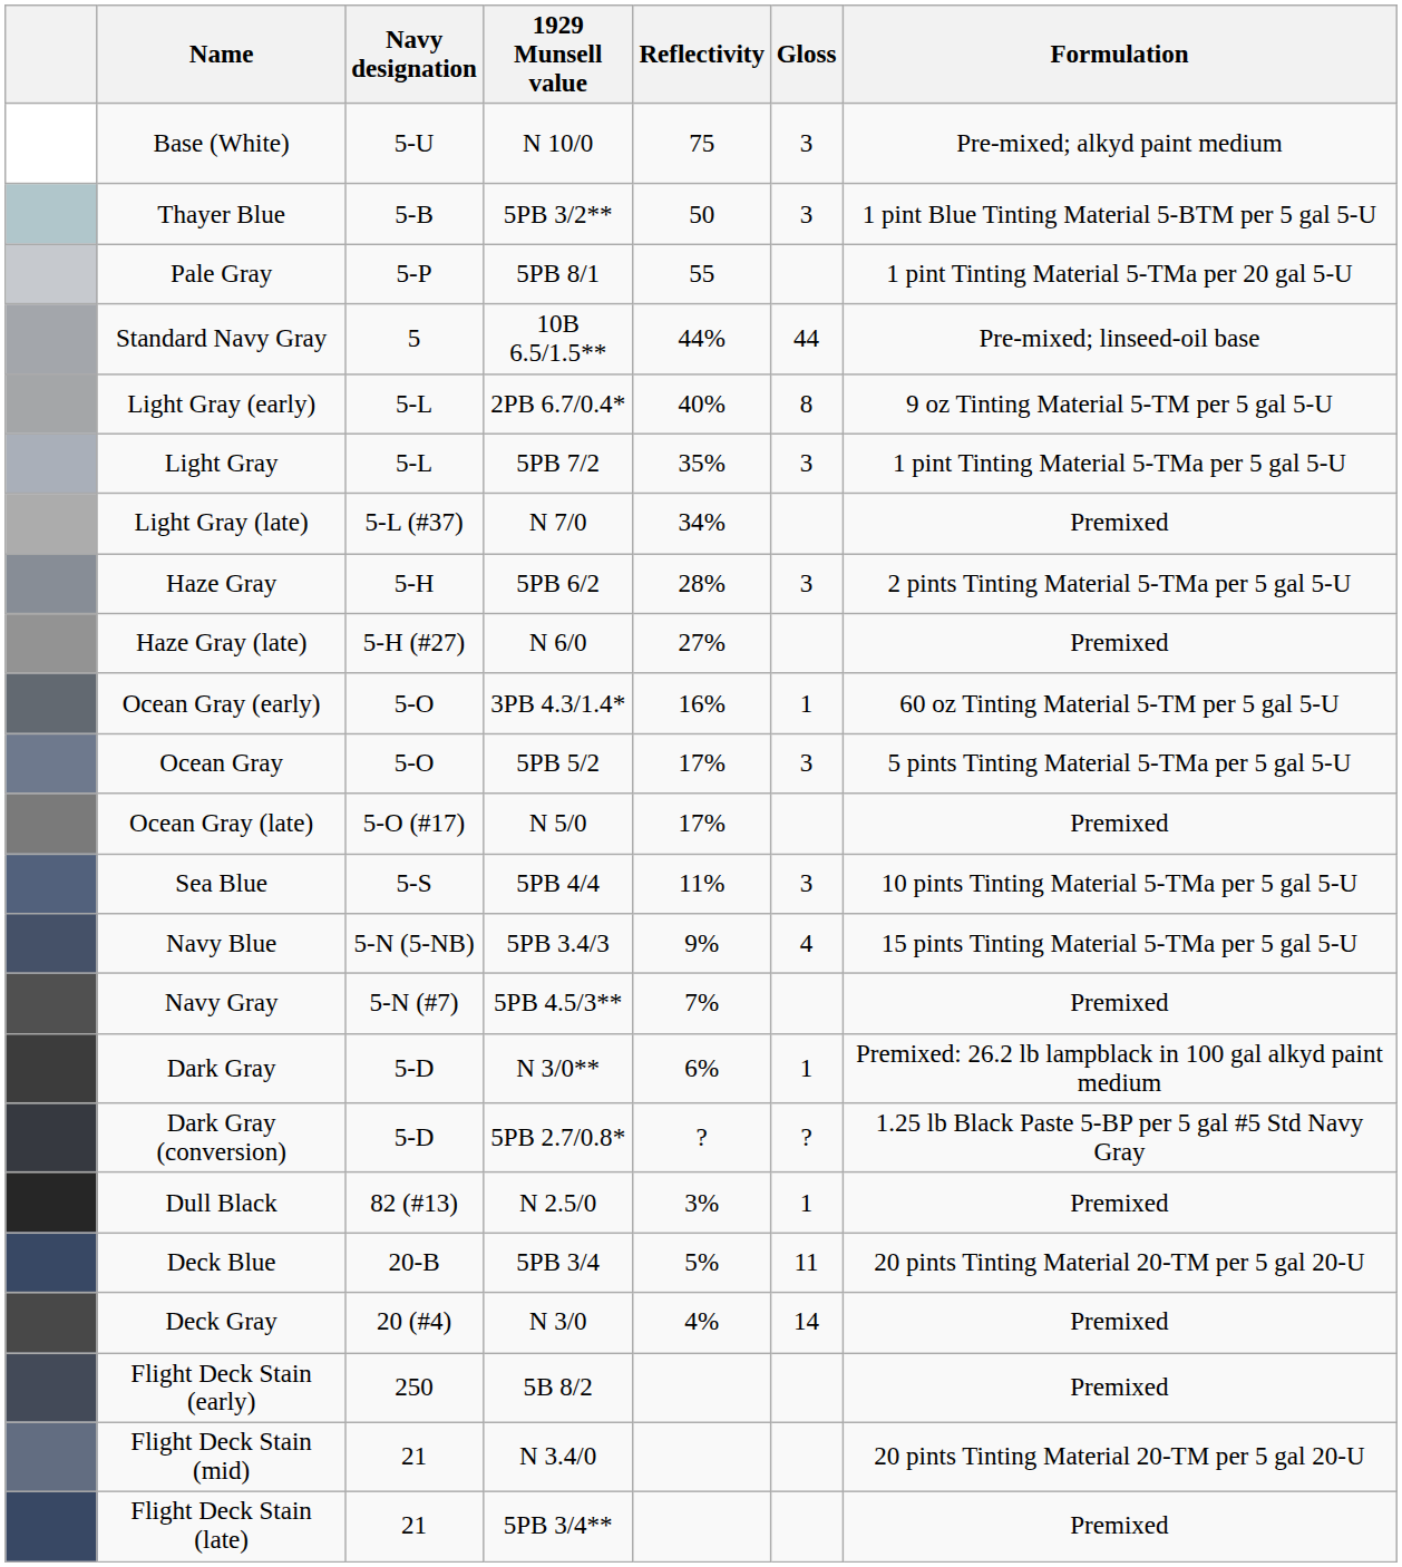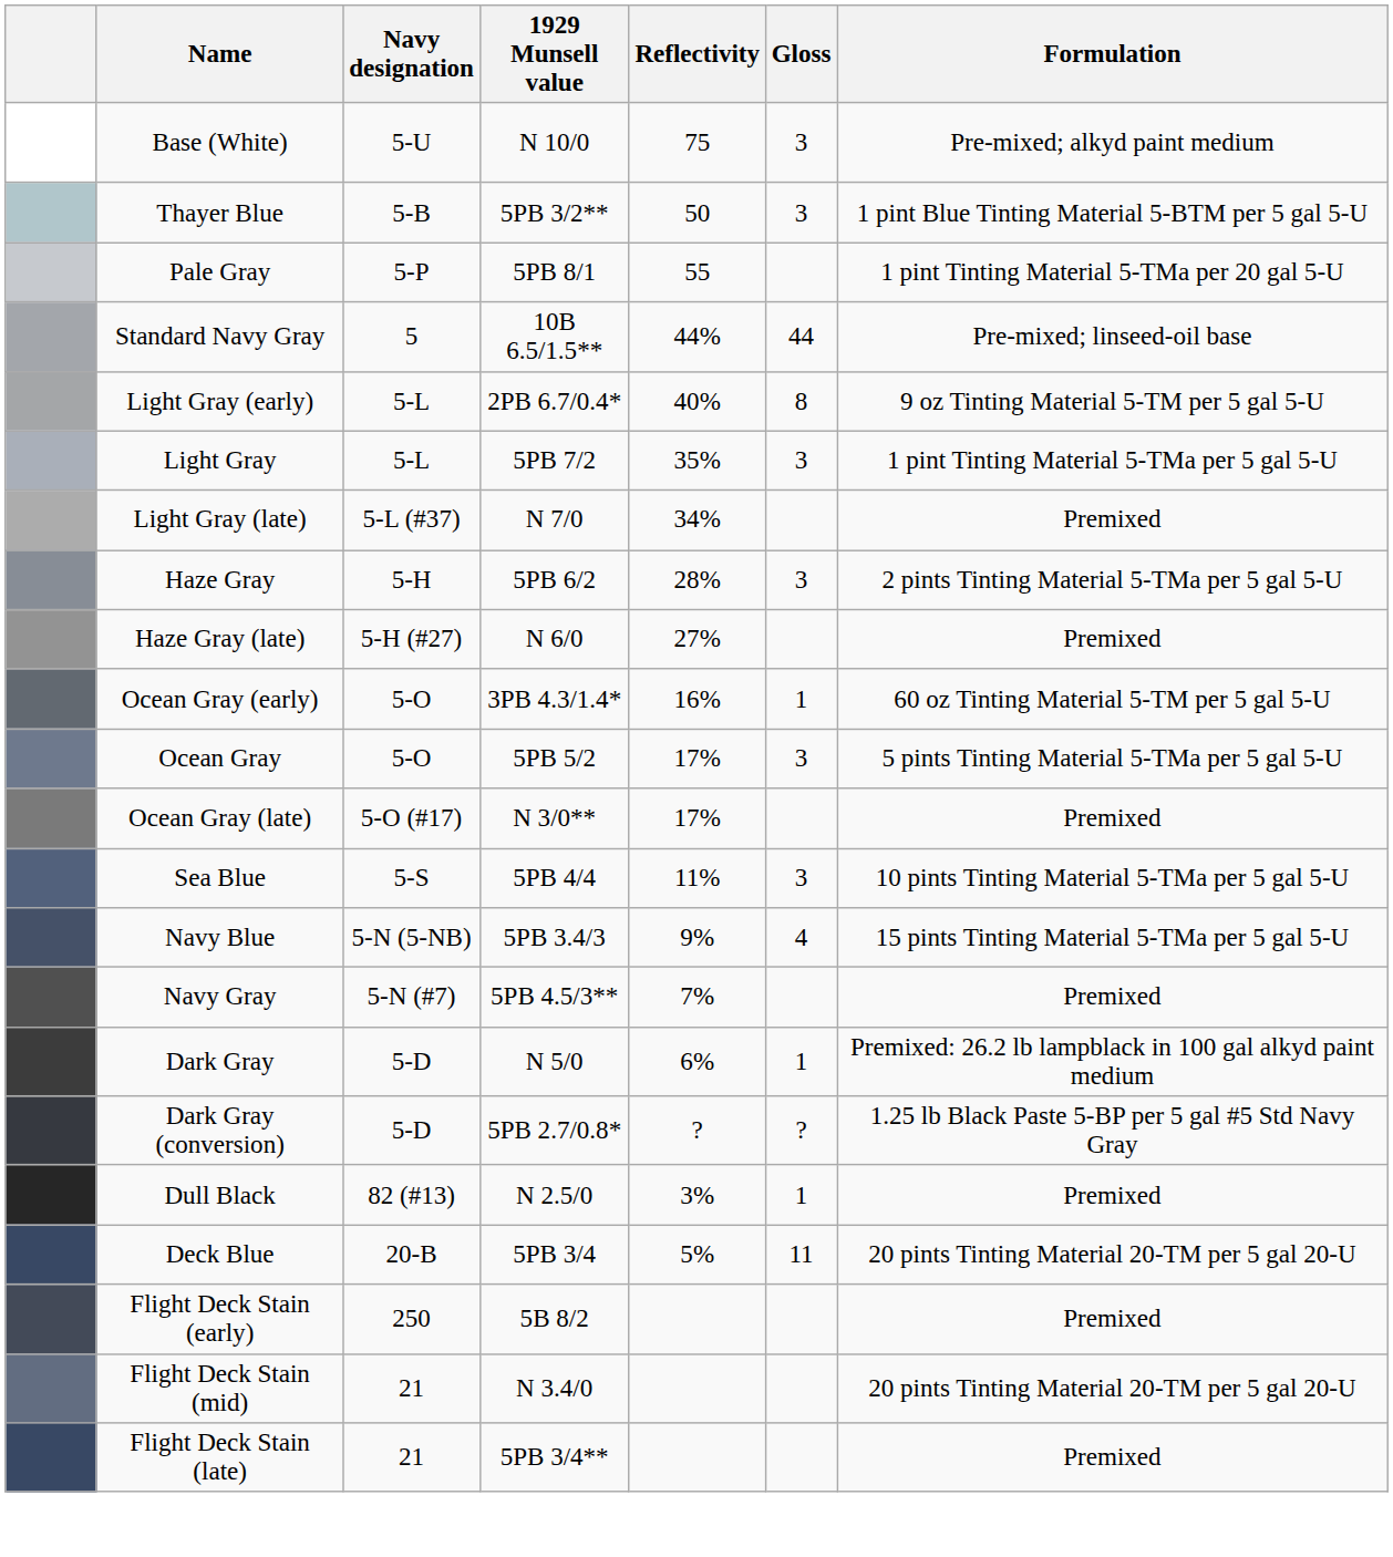Ocean Gray (late) | 1929 Munsell value: N 5/0 -> N 3/0**
Dark Gray | 1929 Munsell value: N 3/0** -> N 5/0
- row: Deck Gray | 20 (#4) | N 3/0 | 4% | 14 | Premixed
